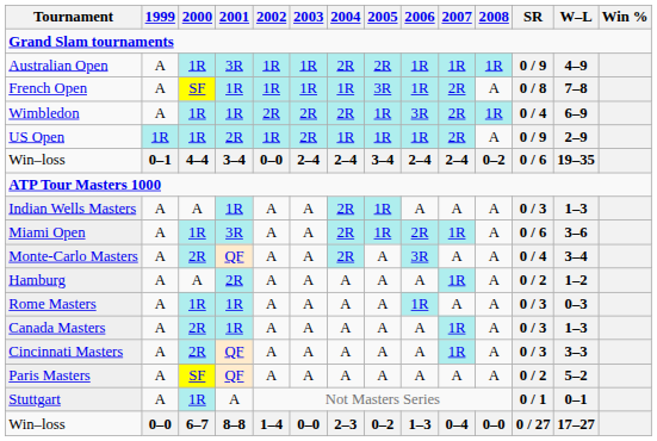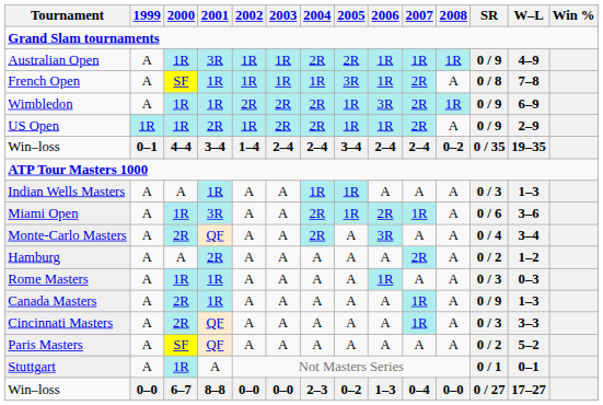Wimbledon | SR: 0 / 4 -> 0 / 9
US Open | 2004: 1R -> 2R
Win–loss / 3–4 | 2002: 0–0 -> 1–4
Win–loss / 3–4 | SR: 0 / 6 -> 0 / 35
Indian Wells Masters | 2004: 2R -> 1R
Hamburg | 2007: 1R -> 2R
Canada Masters | SR: 0 / 3 -> 0 / 9
Win–loss / 8–8 | 2002: 1–4 -> 0–0
